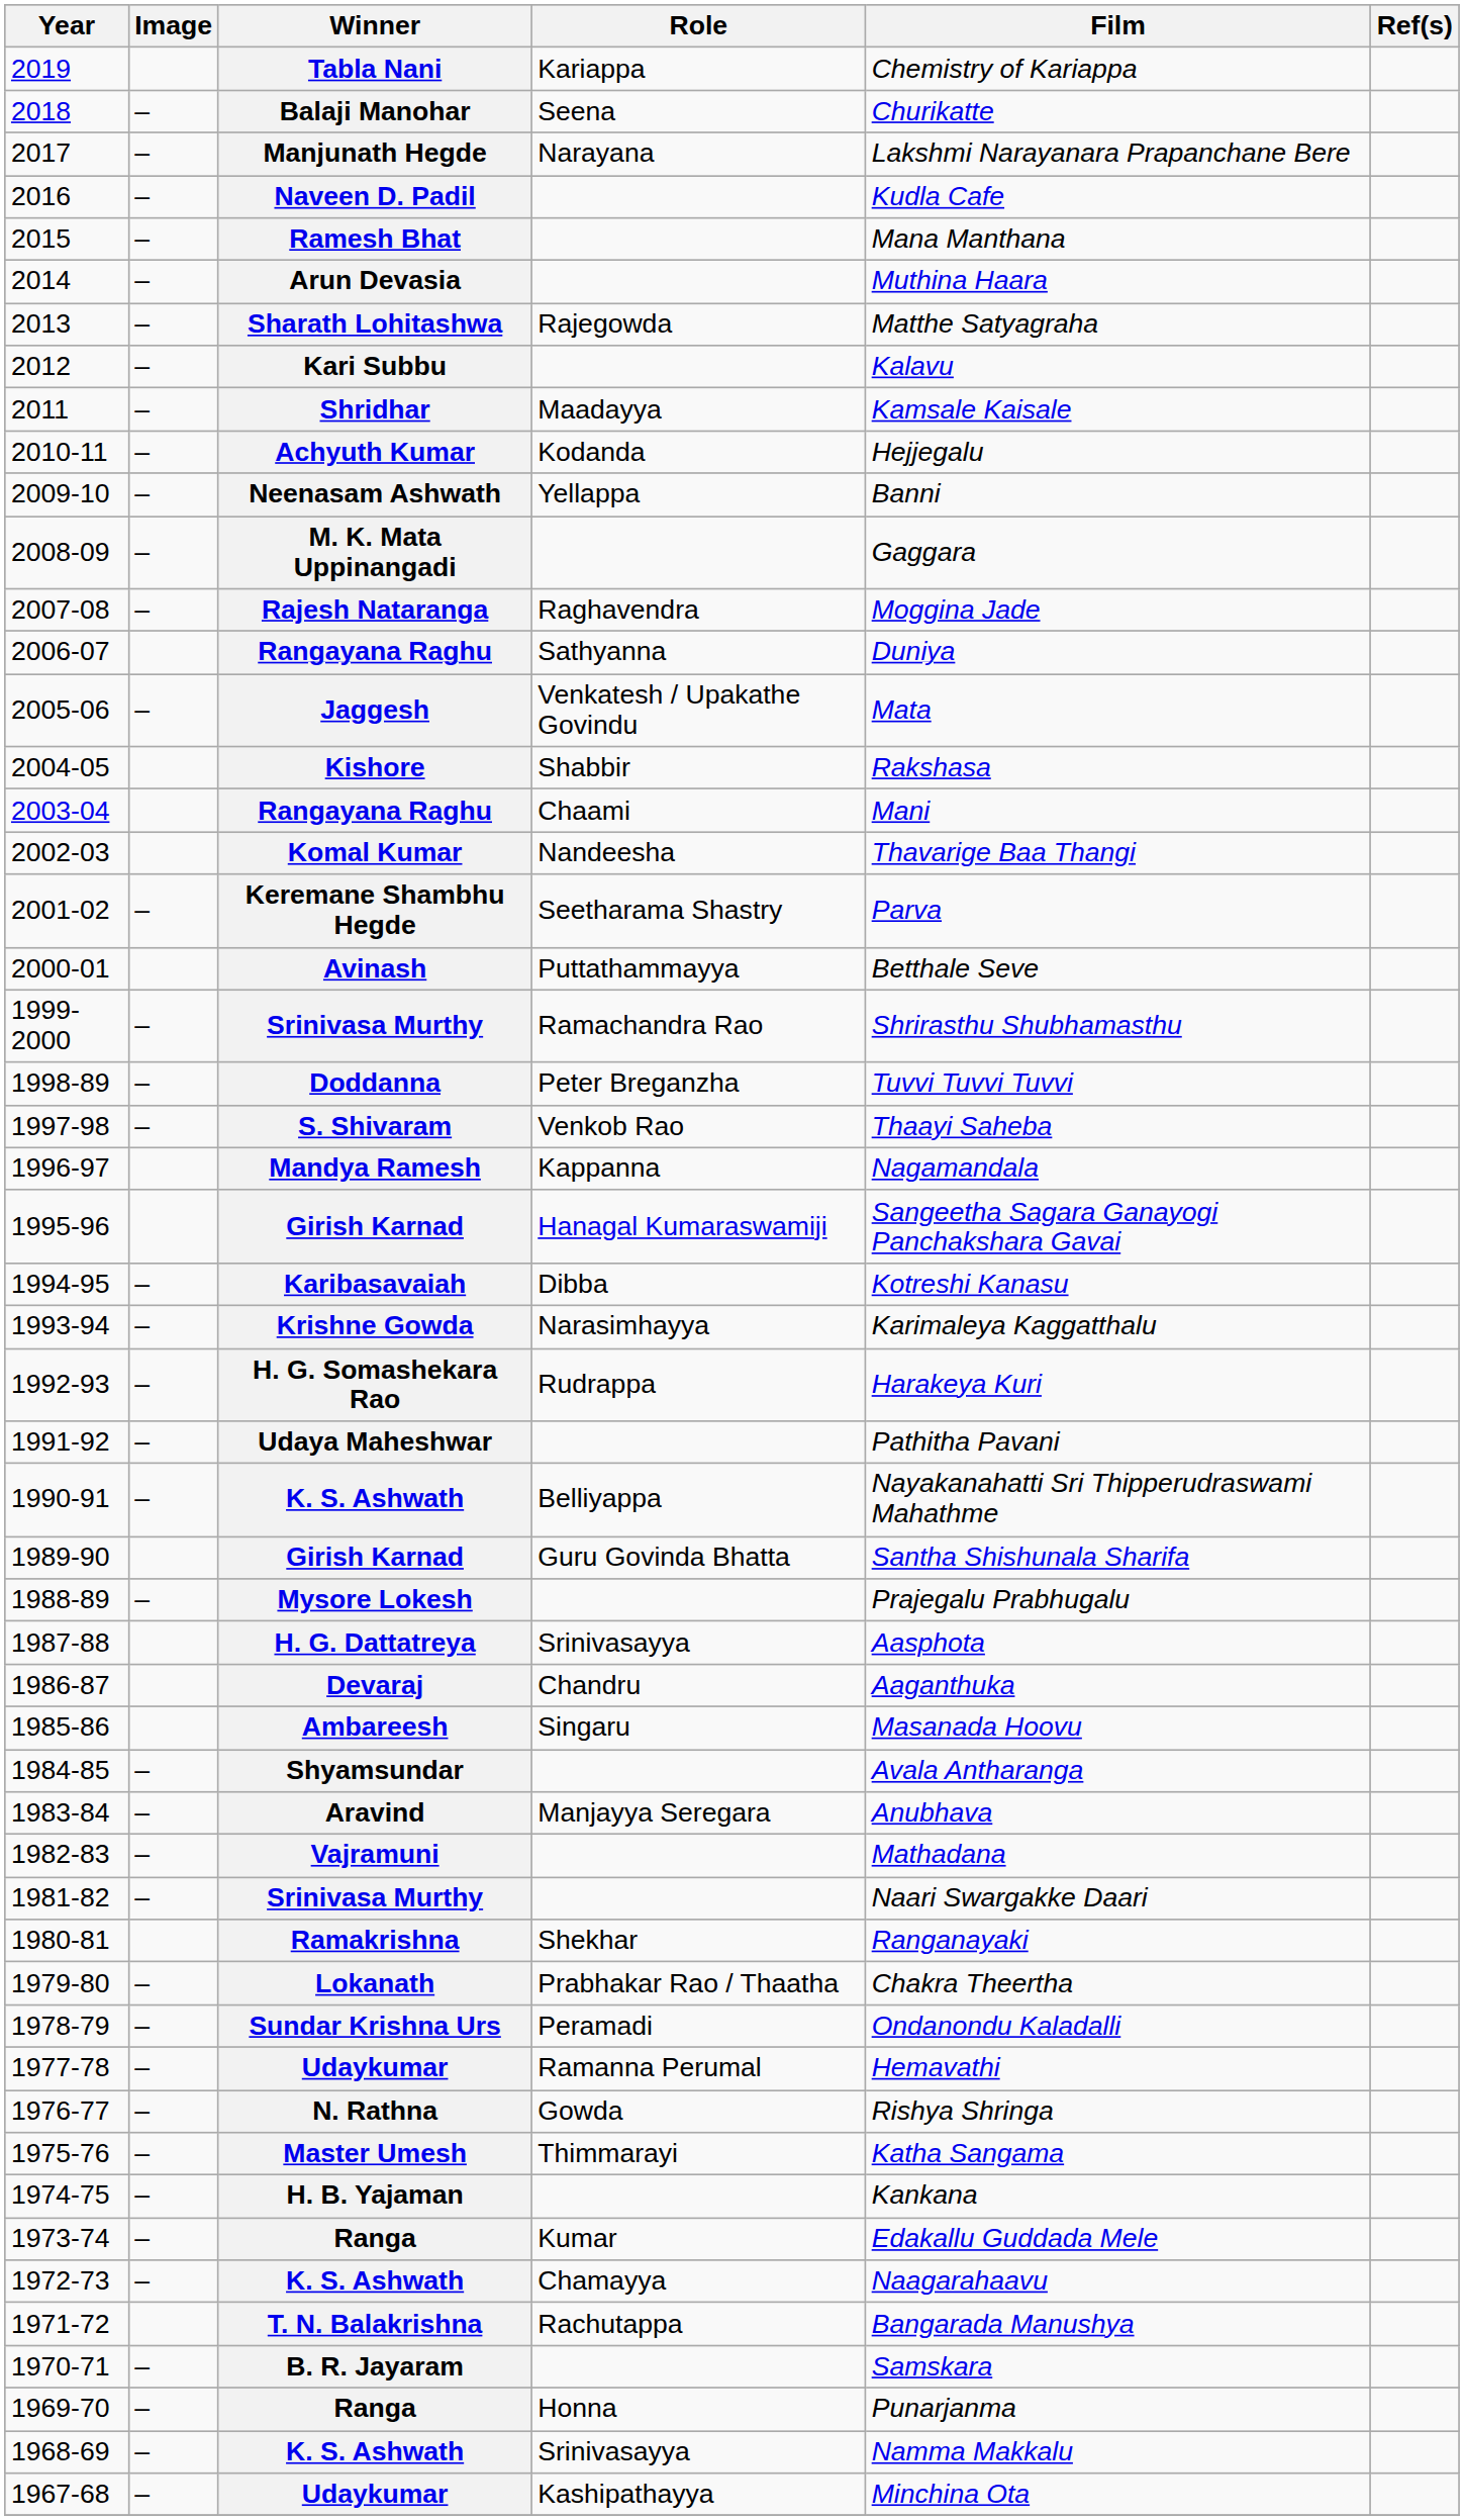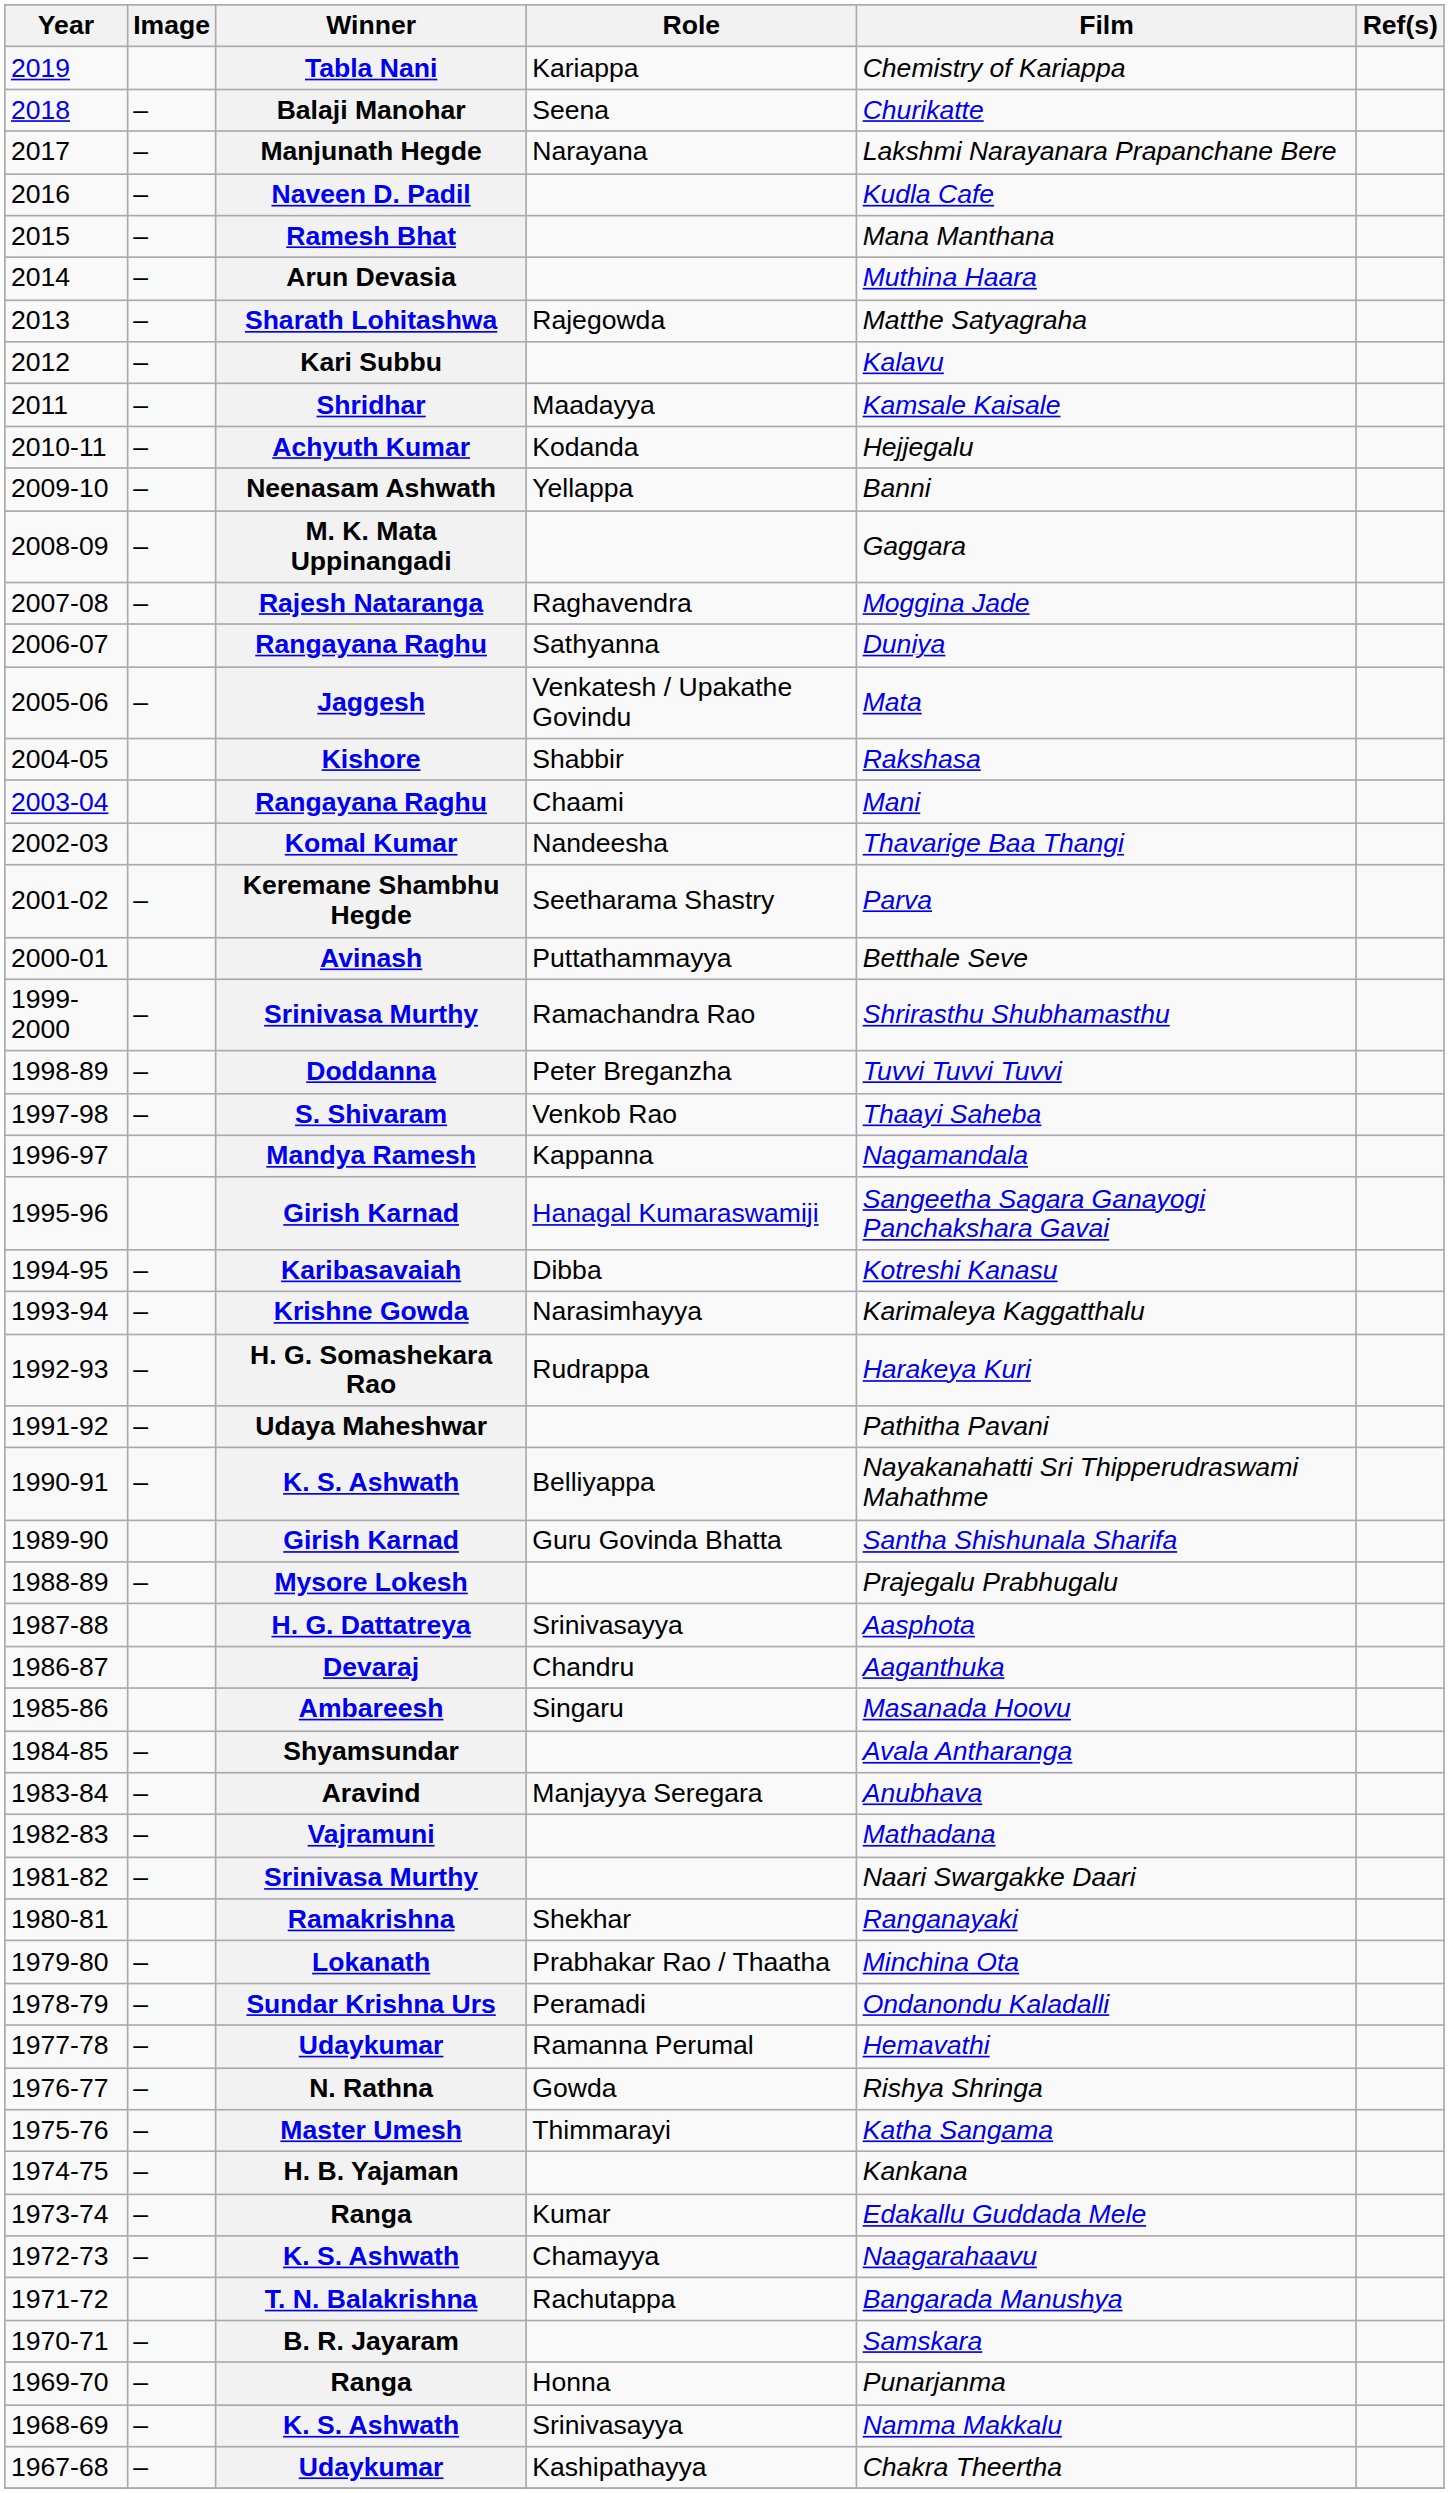1979-80 | Film: Chakra Theertha -> Minchina Ota
1967-68 | Film: Minchina Ota -> Chakra Theertha
